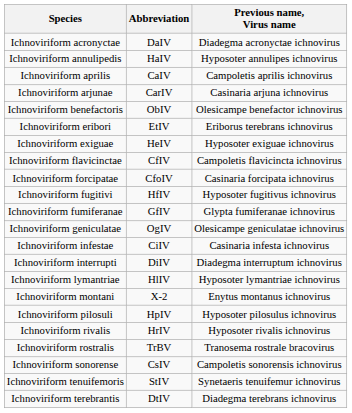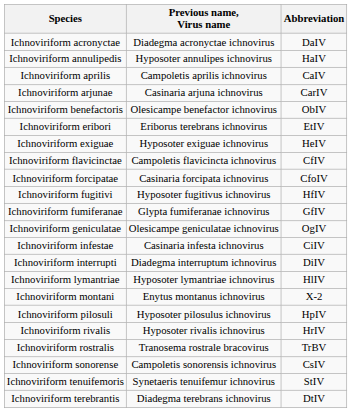columns swapped: Previous name, Virus name <-> Abbreviation
